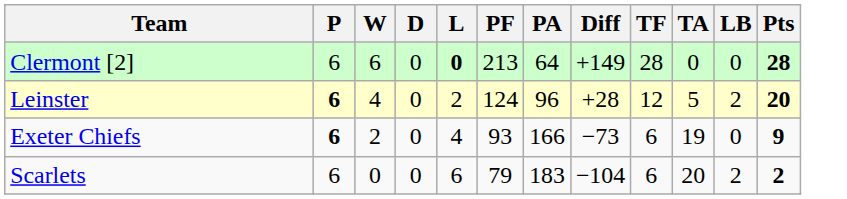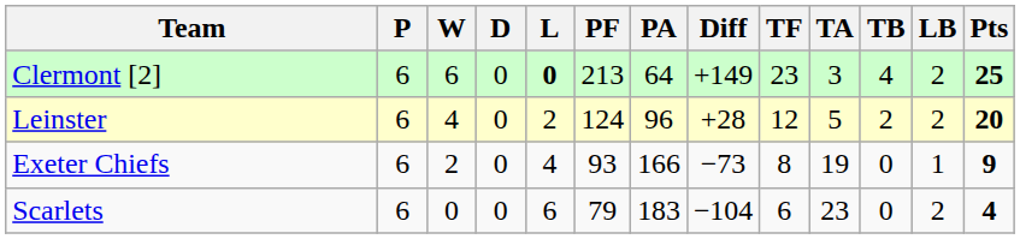+ column: TB | 4 | 2 | 0 | 0
Clermont [2] | TF: 28 -> 23
Clermont [2] | TA: 0 -> 3
Clermont [2] | LB: 0 -> 2
Clermont [2] | Pts: 28 -> 25
Leinster | P: bold -> normal
Exeter Chiefs | P: bold -> normal
Exeter Chiefs | TF: 6 -> 8
Exeter Chiefs | LB: 0 -> 1
Scarlets | TA: 20 -> 23
Scarlets | Pts: 2 -> 4
